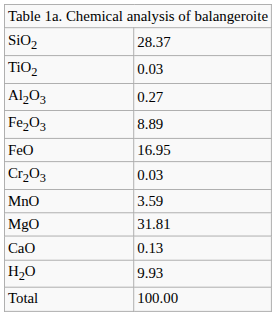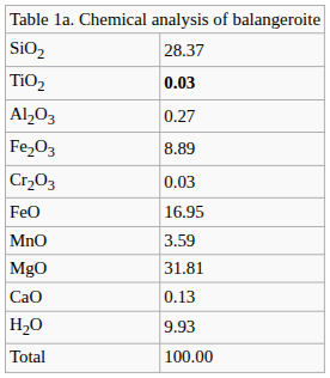TiO2 | column 2: normal -> bold
rows swapped: Cr2O3 <-> FeO
